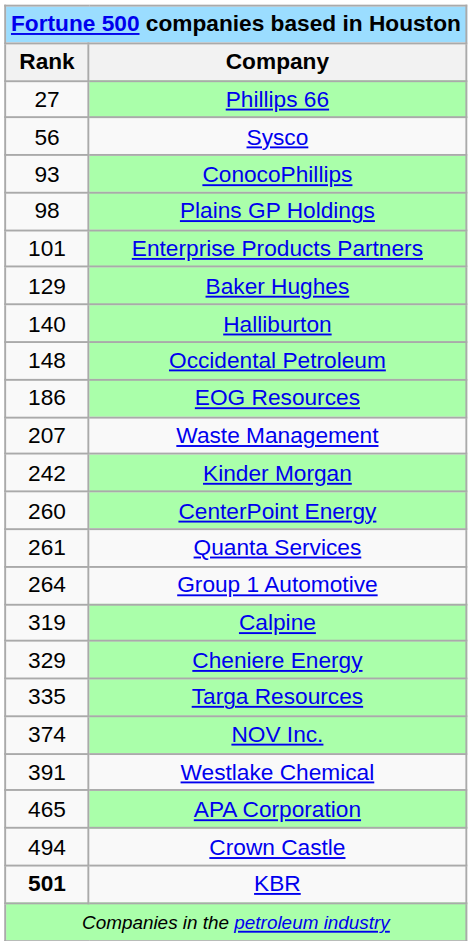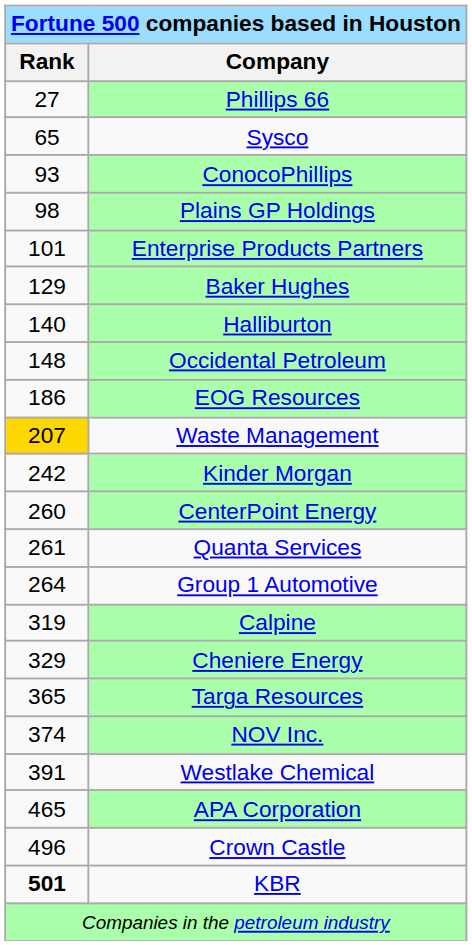Sysco | Rank: 56 -> 65
Waste Management | Rank: no background -> gold background
Targa Resources | Rank: 335 -> 365
Crown Castle | Rank: 494 -> 496
